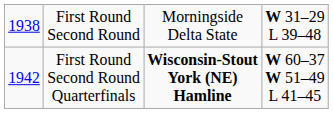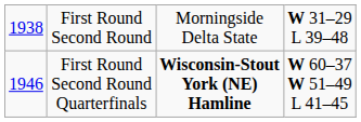First Round Second Round Quarterfinals | column 1: 1942 -> 1946
